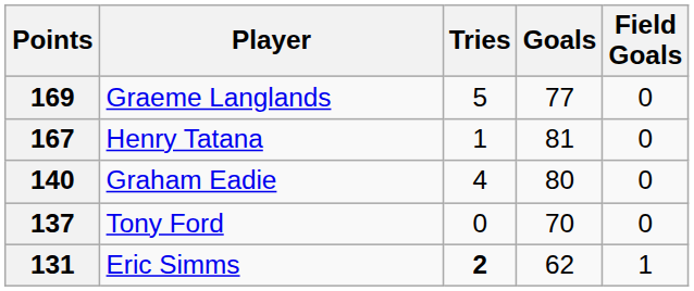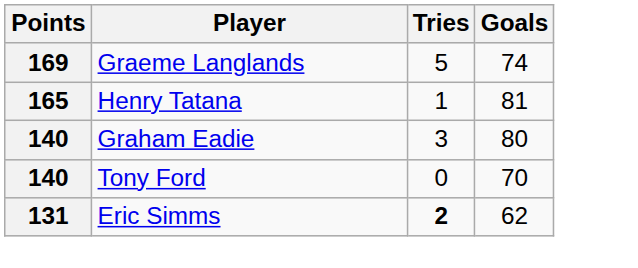- column: Field Goals | 0 | 0 | 0 | 0 | 1
Graeme Langlands | Goals: 77 -> 74
Henry Tatana | Points: 167 -> 165
Graham Eadie | Tries: 4 -> 3
Tony Ford | Points: 137 -> 140
